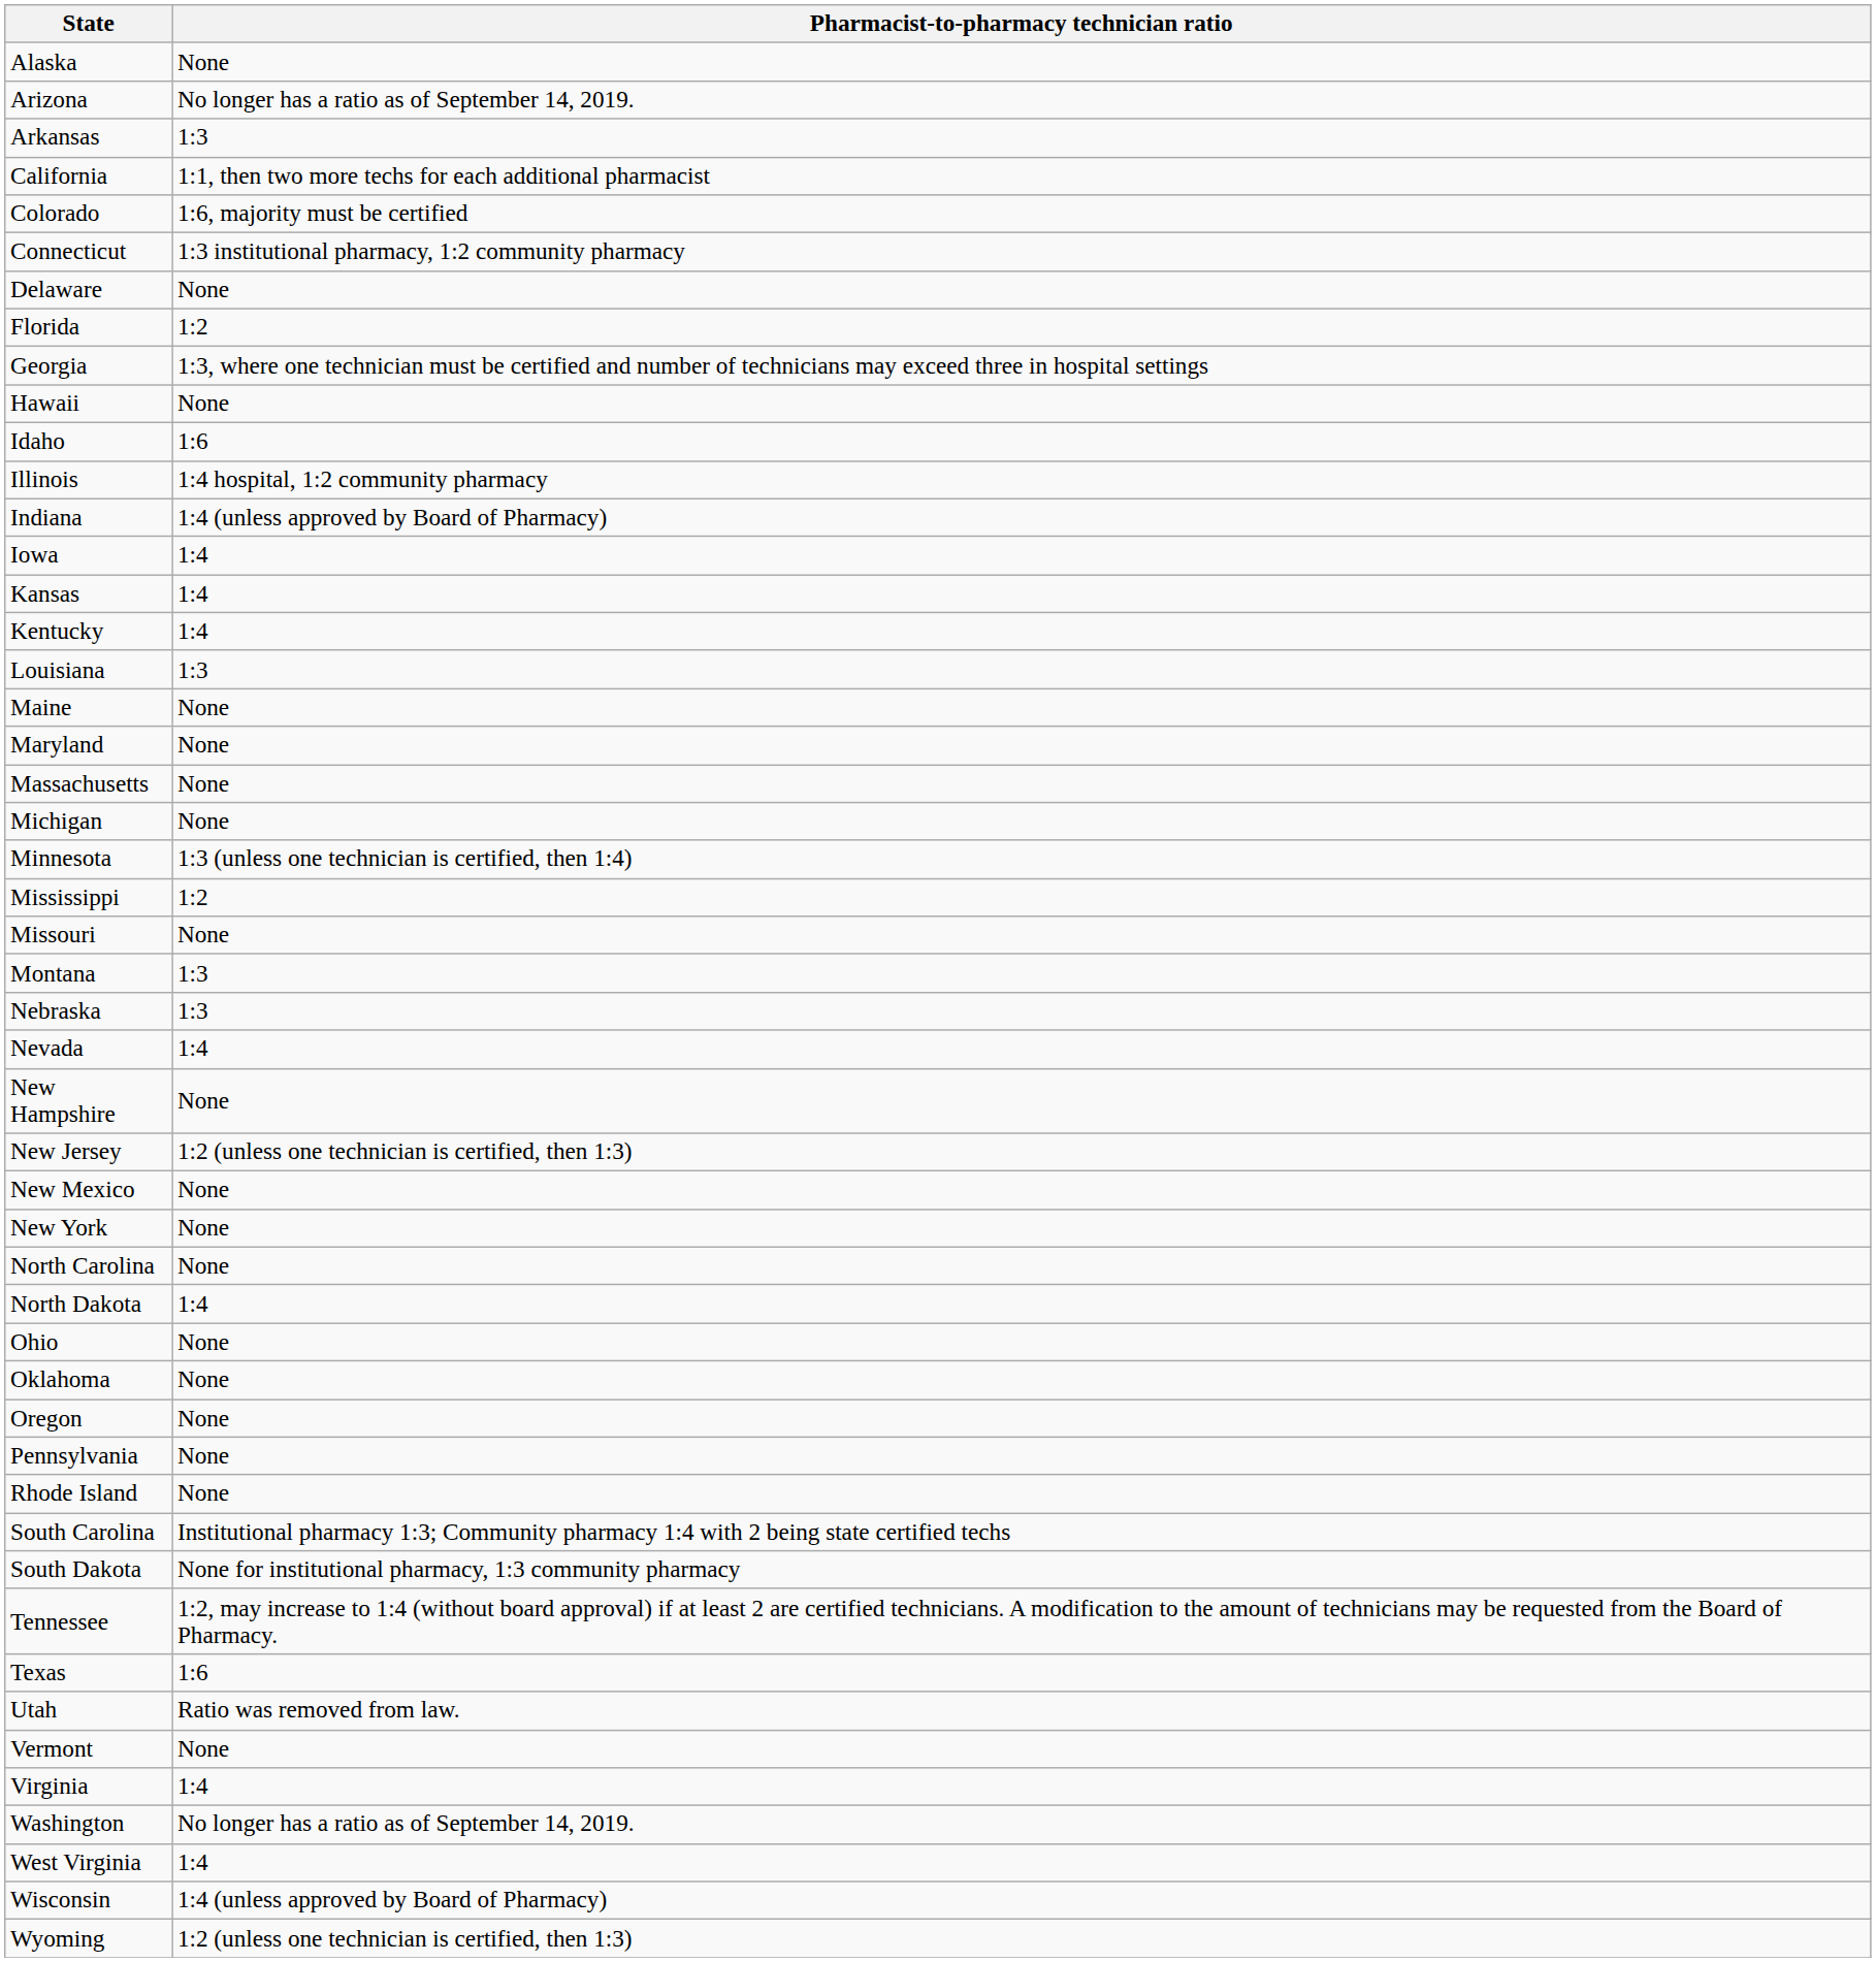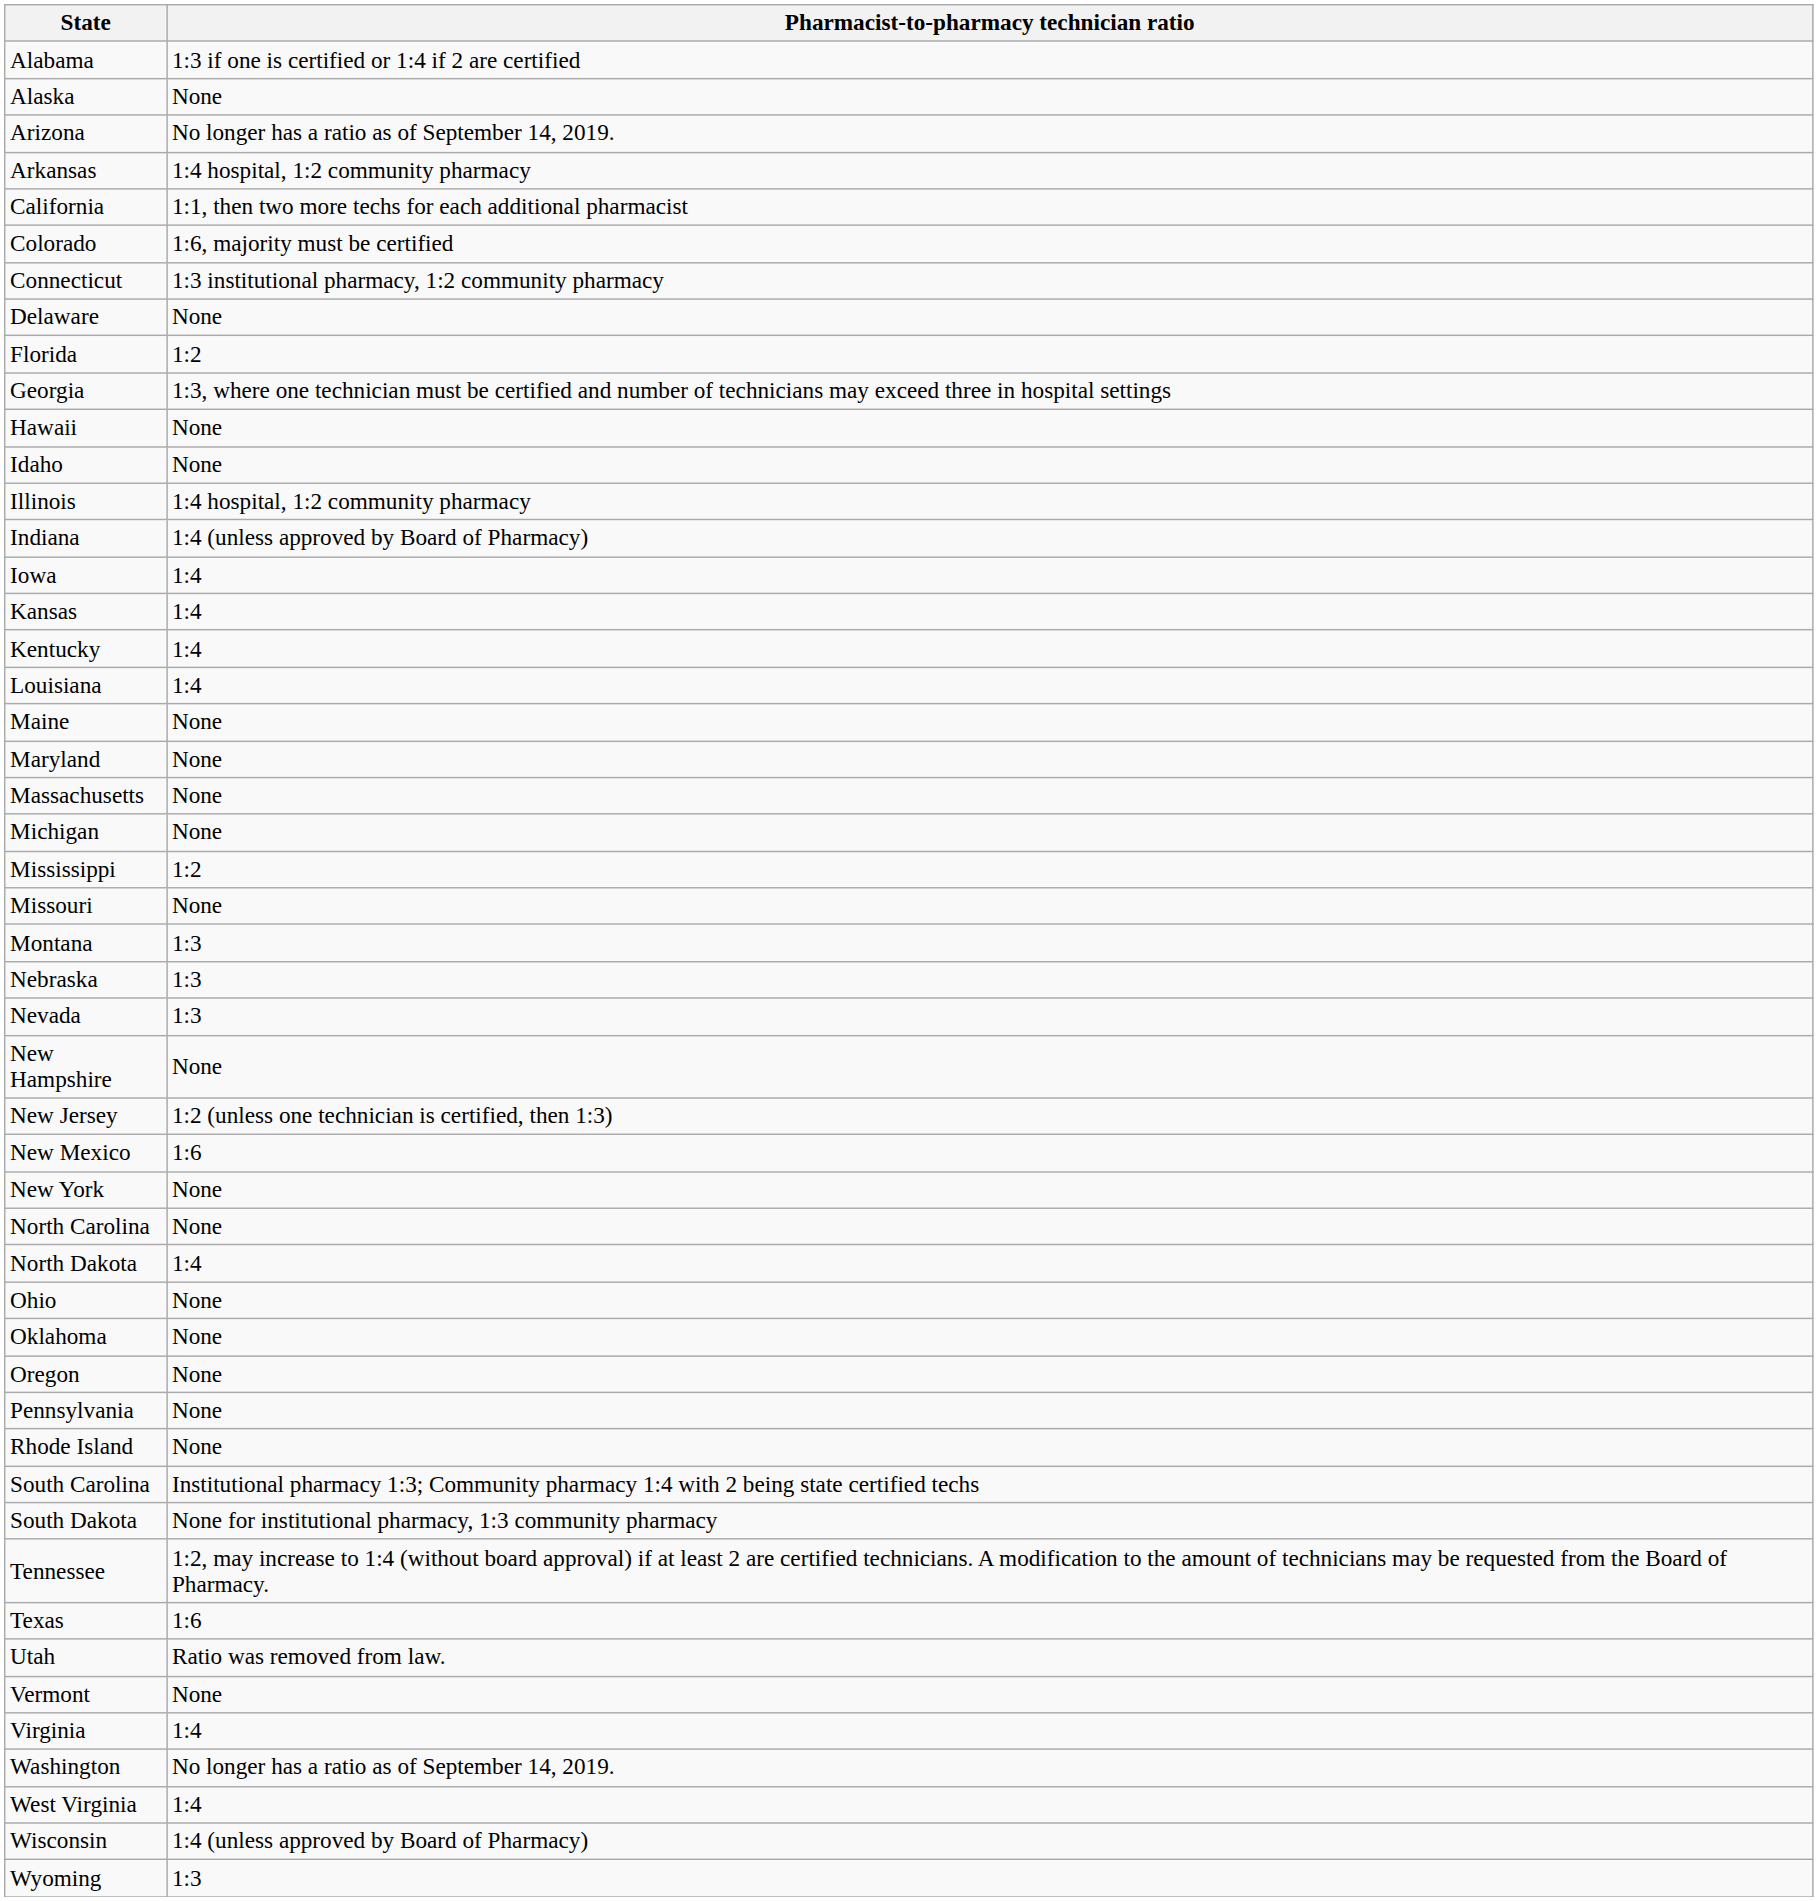+ row: Alabama | 1:3 if one is certified or 1:4 if 2 are certified
Arkansas | Pharmacist-to-pharmacy technician ratio: 1:3 -> 1:4 hospital, 1:2 community pharmacy
Idaho | Pharmacist-to-pharmacy technician ratio: 1:6 -> None
Louisiana | Pharmacist-to-pharmacy technician ratio: 1:3 -> 1:4
- row: Minnesota | 1:3 (unless one technician is certified, then 1:4)
Nevada | Pharmacist-to-pharmacy technician ratio: 1:4 -> 1:3
New Mexico | Pharmacist-to-pharmacy technician ratio: None -> 1:6
Wyoming | Pharmacist-to-pharmacy technician ratio: 1:2 (unless one technician is certified, then 1:3) -> 1:3
